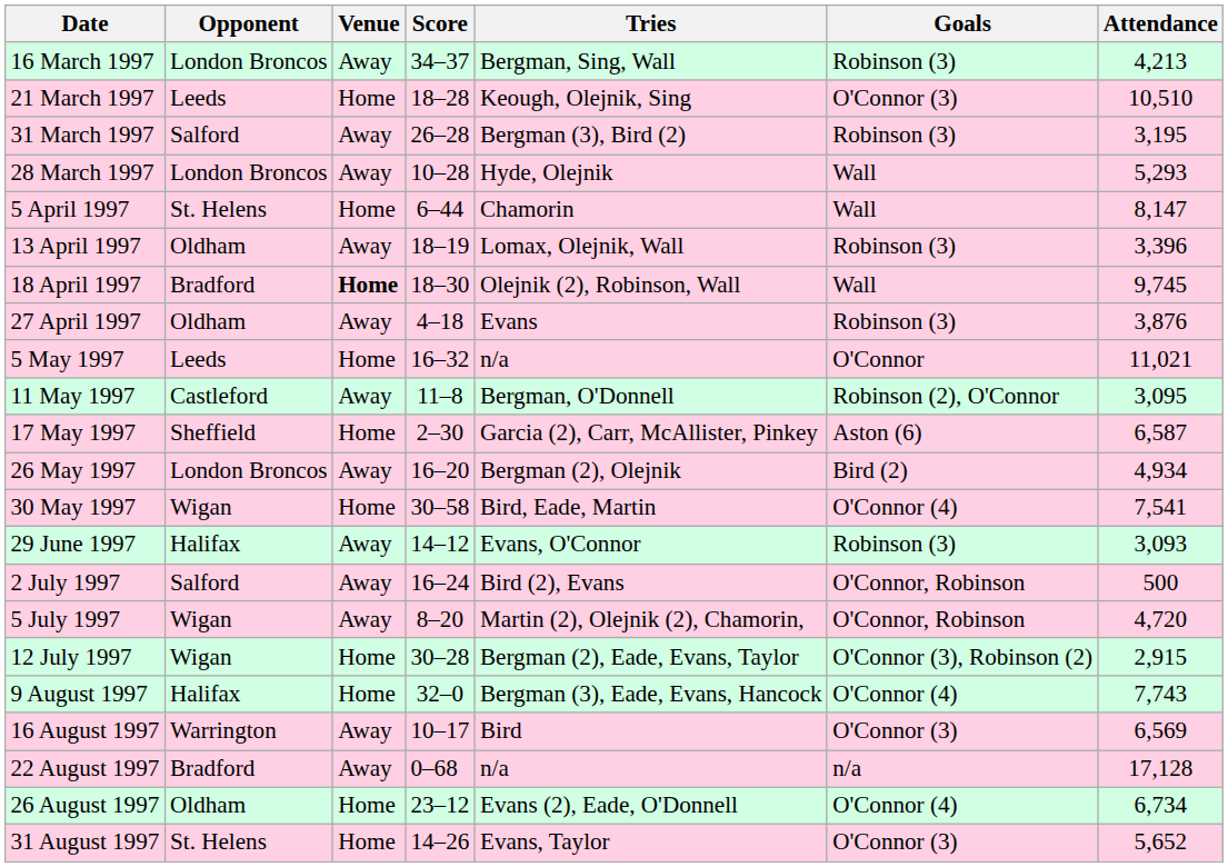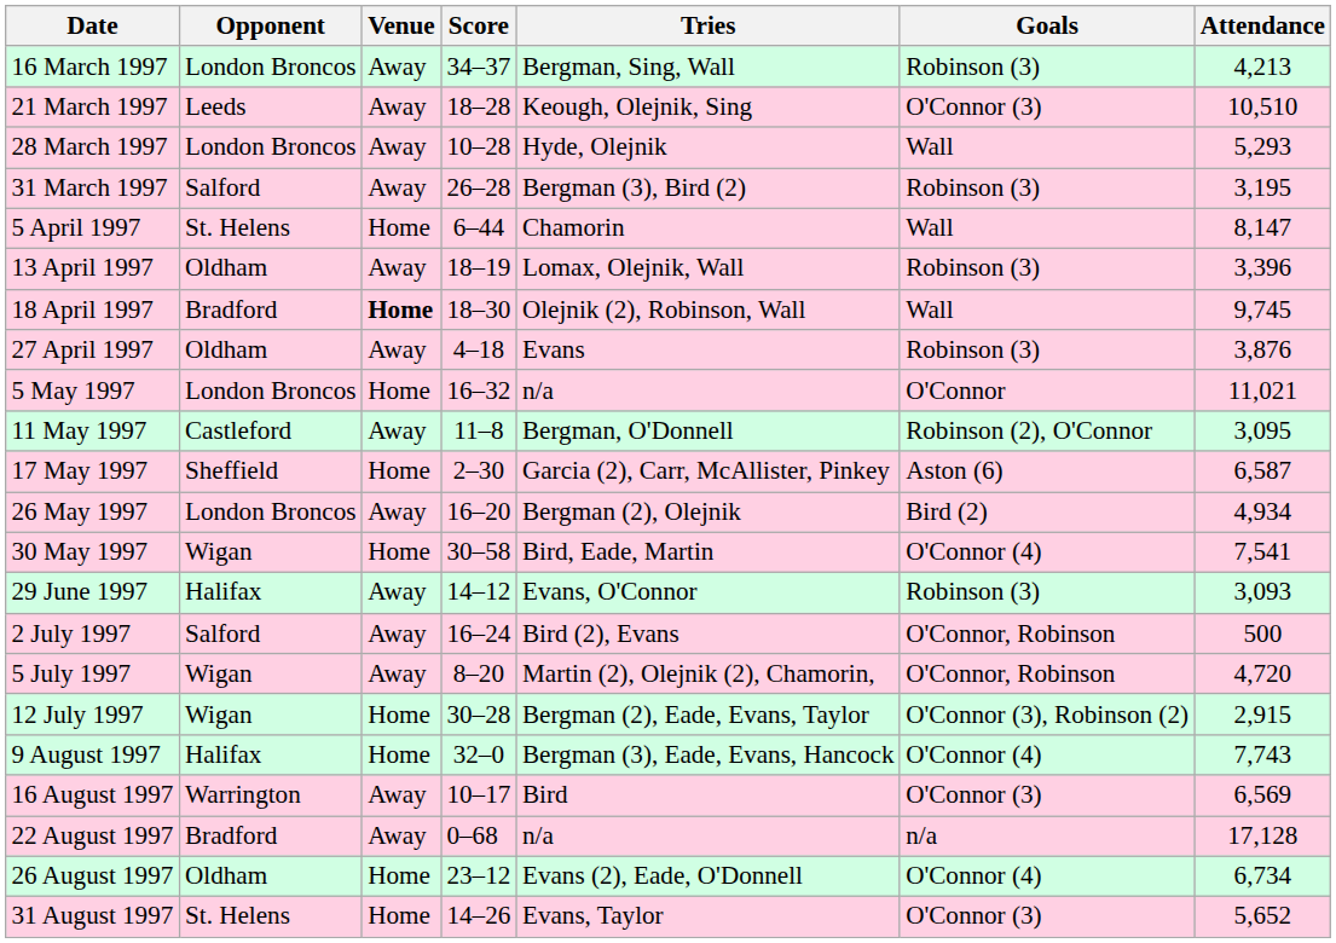21 March 1997 | Venue: Home -> Away
rows swapped: 28 March 1997 <-> 31 March 1997
5 May 1997 | Opponent: Leeds -> London Broncos
